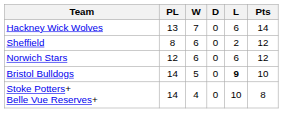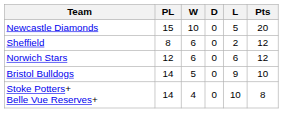+ row: Newcastle Diamonds | 15 | 10 | 0 | 5 | 20
- row: Hackney Wick Wolves | 13 | 7 | 0 | 6 | 14
Bristol Bulldogs | L: bold -> normal
